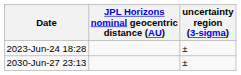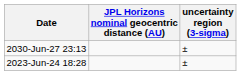rows swapped: 2023-Jun-24 18:28 <-> 2030-Jun-27 23:13
